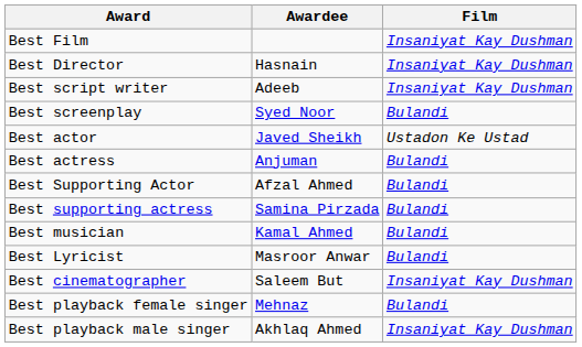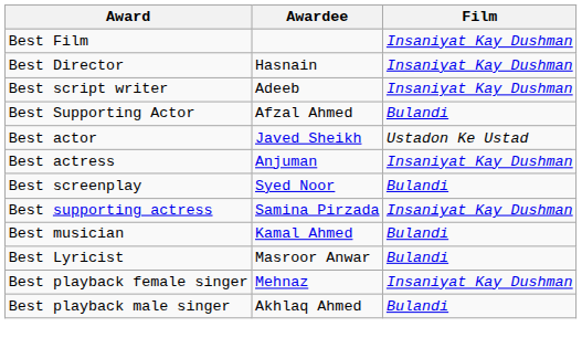rows swapped: Best screenplay <-> Best Supporting Actor
Best actress | Film: Bulandi -> Insaniyat Kay Dushman
Best supporting actress | Film: Bulandi -> Insaniyat Kay Dushman
- row: Best cinematographer | Saleem But | Insaniyat Kay Dushman
Best playback female singer | Film: Bulandi -> Insaniyat Kay Dushman
Best playback male singer | Film: Insaniyat Kay Dushman -> Bulandi
